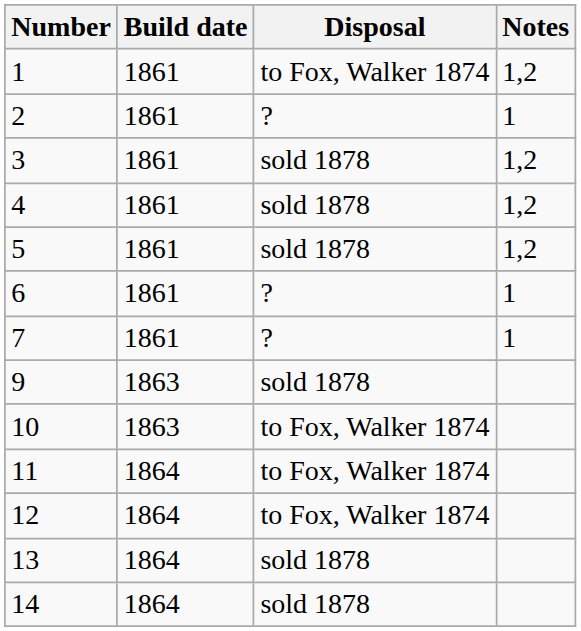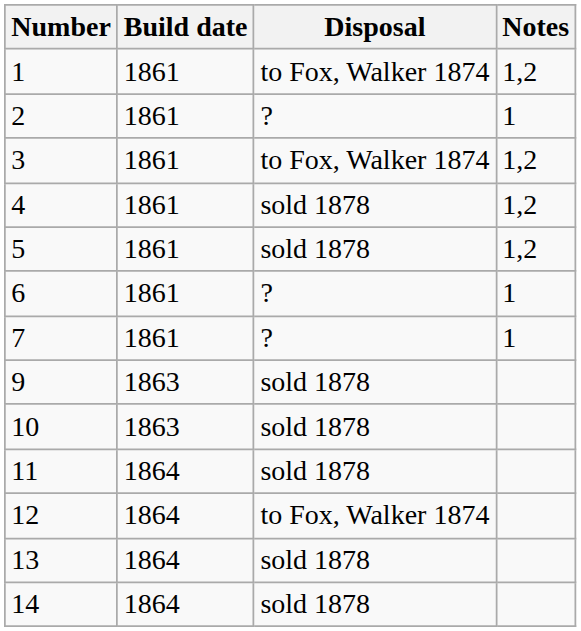3 | Disposal: sold 1878 -> to Fox, Walker 1874
10 | Disposal: to Fox, Walker 1874 -> sold 1878
11 | Disposal: to Fox, Walker 1874 -> sold 1878
